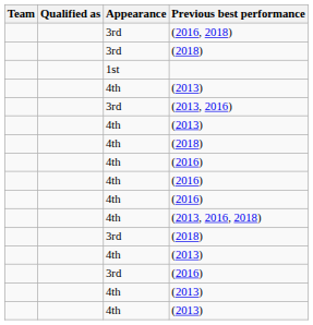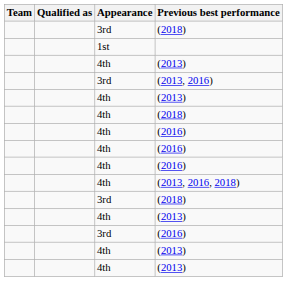- row: 3rd | (2016, 2018)
